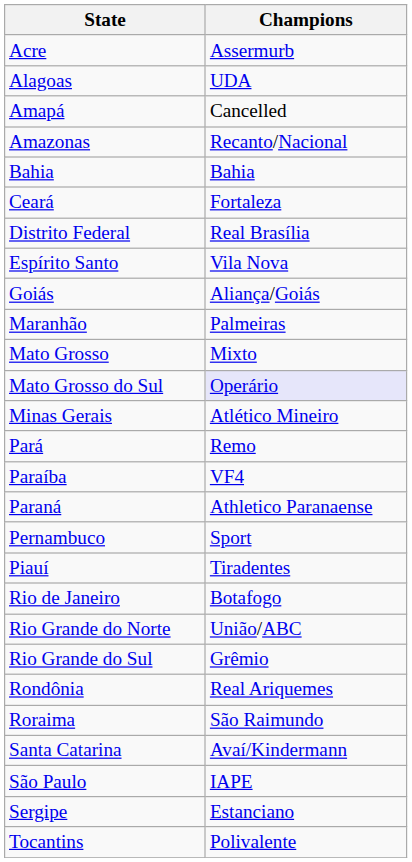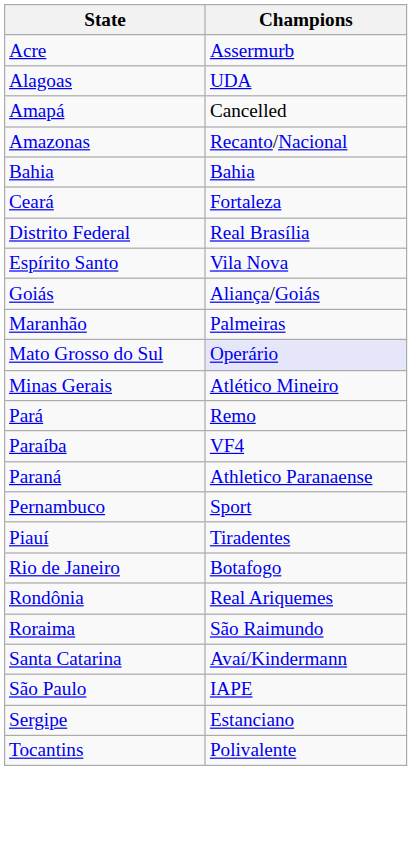- row: Mato Grosso | Mixto
- row: Rio Grande do Norte | União/ABC
- row: Rio Grande do Sul | Grêmio
